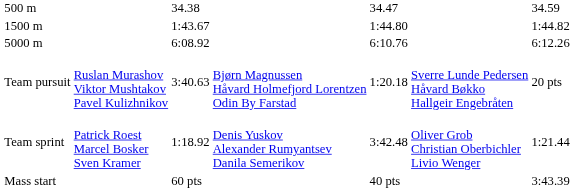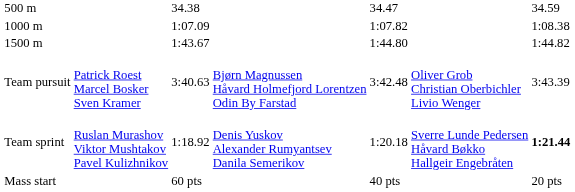+ row: 1000 m | 1:07.09 | 1:07.82 | 1:08.38
- row: 5000 m | 6:08.92 | 6:10.76 | 6:12.26
Team pursuit | column 2: Ruslan Murashov Viktor Mushtakov Pavel Kulizhnikov -> Patrick Roest Marcel Bosker Sven Kramer
Team pursuit | column 5: 1:20.18 -> 3:42.48
Team pursuit | column 6: Sverre Lunde Pedersen Håvard Bøkko Hallgeir Engebråten -> Oliver Grob Christian Oberbichler Livio Wenger
Team pursuit | column 7: 20 pts -> 3:43.39
Team sprint | column 2: Patrick Roest Marcel Bosker Sven Kramer -> Ruslan Murashov Viktor Mushtakov Pavel Kulizhnikov
Team sprint | column 5: 3:42.48 -> 1:20.18
Team sprint | column 6: Oliver Grob Christian Oberbichler Livio Wenger -> Sverre Lunde Pedersen Håvard Bøkko Hallgeir Engebråten
Team sprint | column 7: normal -> bold
Mass start | column 7: 3:43.39 -> 20 pts
